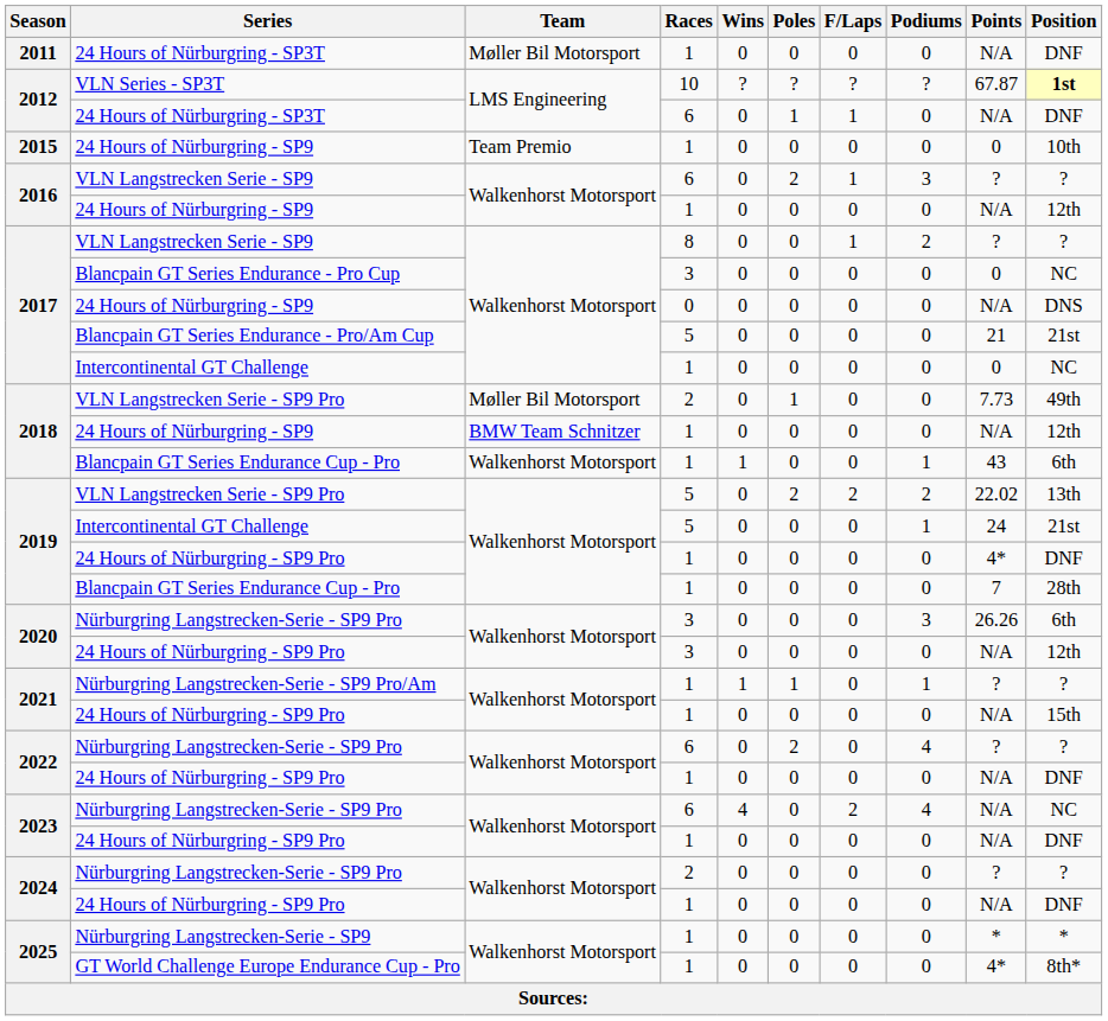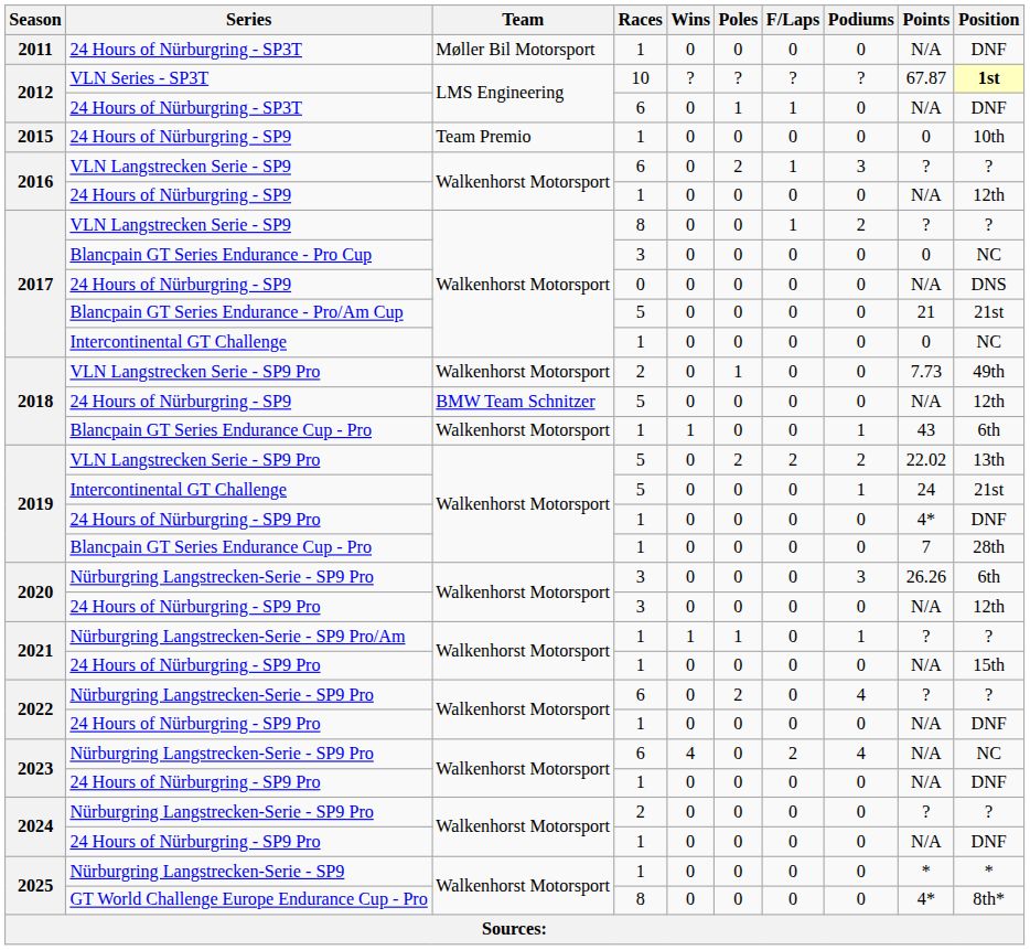2018 / VLN Langstrecken Serie - SP9 Pro | Team: Møller Bil Motorsport -> Walkenhorst Motorsport
2018 / 24 Hours of Nürburgring - SP9 | Races: 1 -> 5
GT World Challenge Europe Endurance Cup - Pro | Races: 1 -> 8
